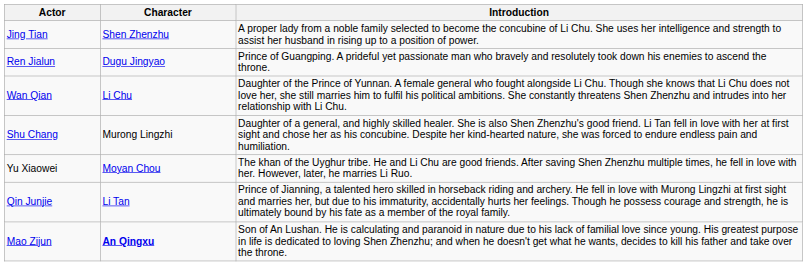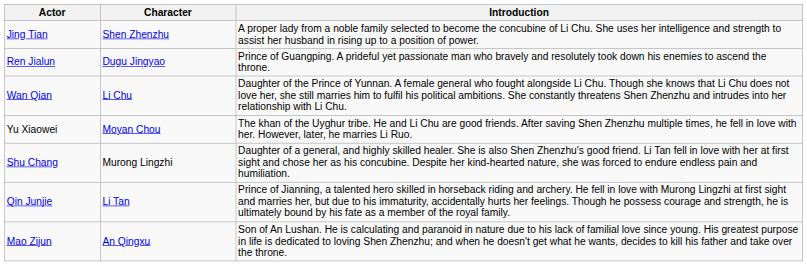rows swapped: Shu Chang <-> Yu Xiaowei
Mao Zijun | Character: bold -> normal
